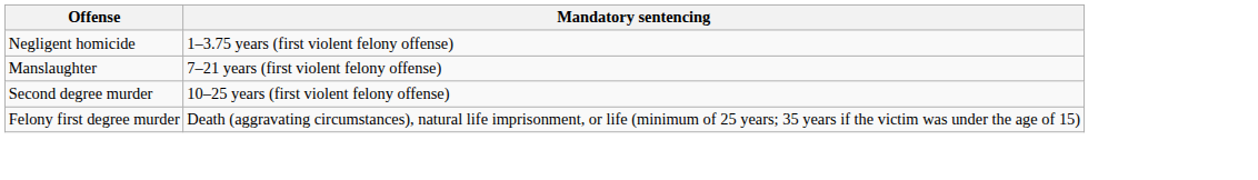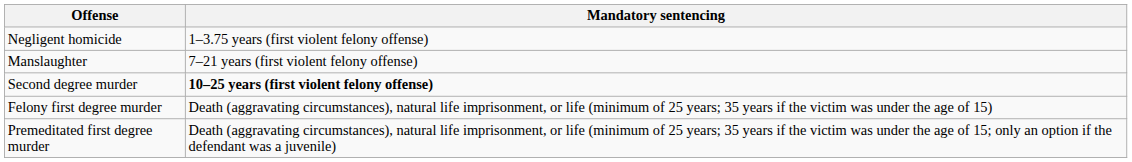Second degree murder | Mandatory sentencing: normal -> bold
+ row: Premeditated first degree murder | Death (aggravating circumstances), natural life imprisonment, or life (minimum of 25 years; 35 years if the victim was under the age of 15; only an option if the defendant was a juvenile)
